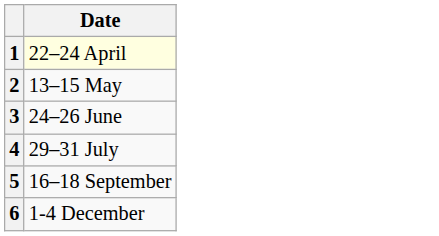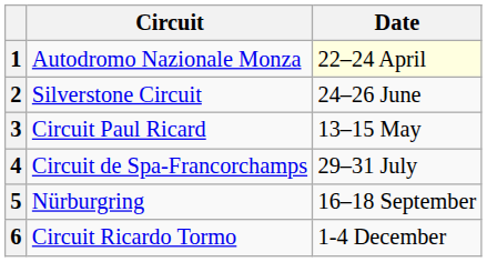+ column: Circuit | Autodromo Nazionale Monza | Silverstone Circuit | Circuit Paul Ricard | Circuit de Spa-Francorchamps | Nürburgring | Circuit Ricardo Tormo
2 | Date: 13–15 May -> 24–26 June
3 | Date: 24–26 June -> 13–15 May
